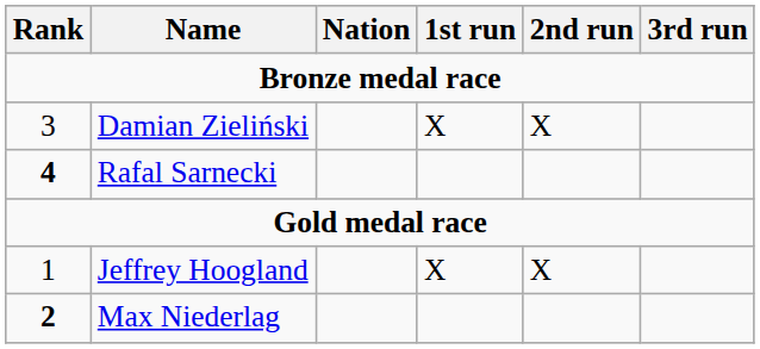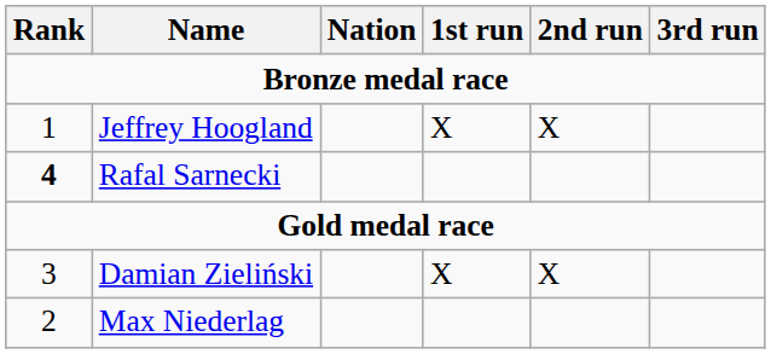rows swapped: Damian Zieliński <-> Jeffrey Hoogland
Max Niederlag | Rank: bold -> normal
